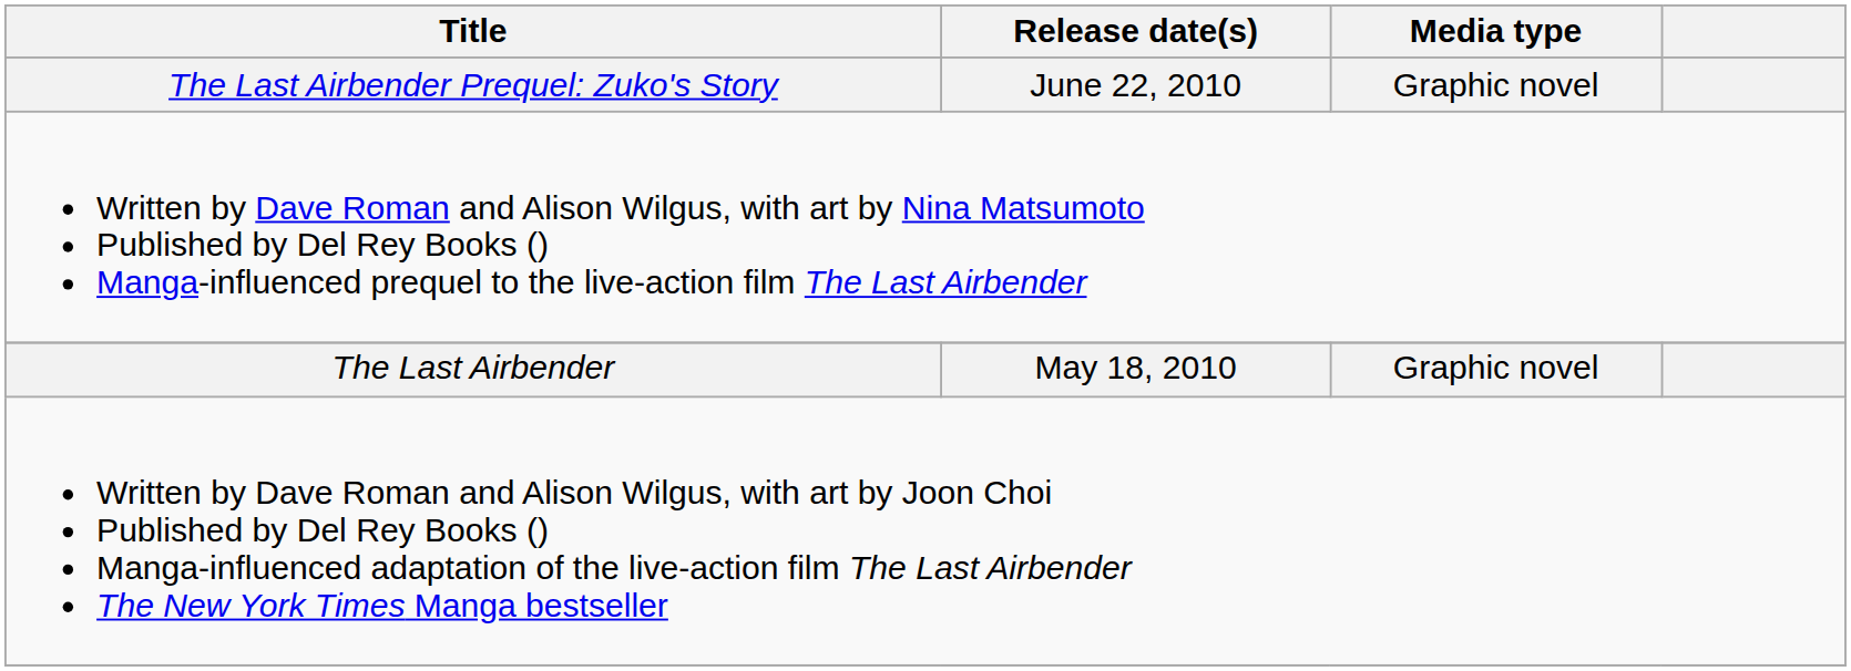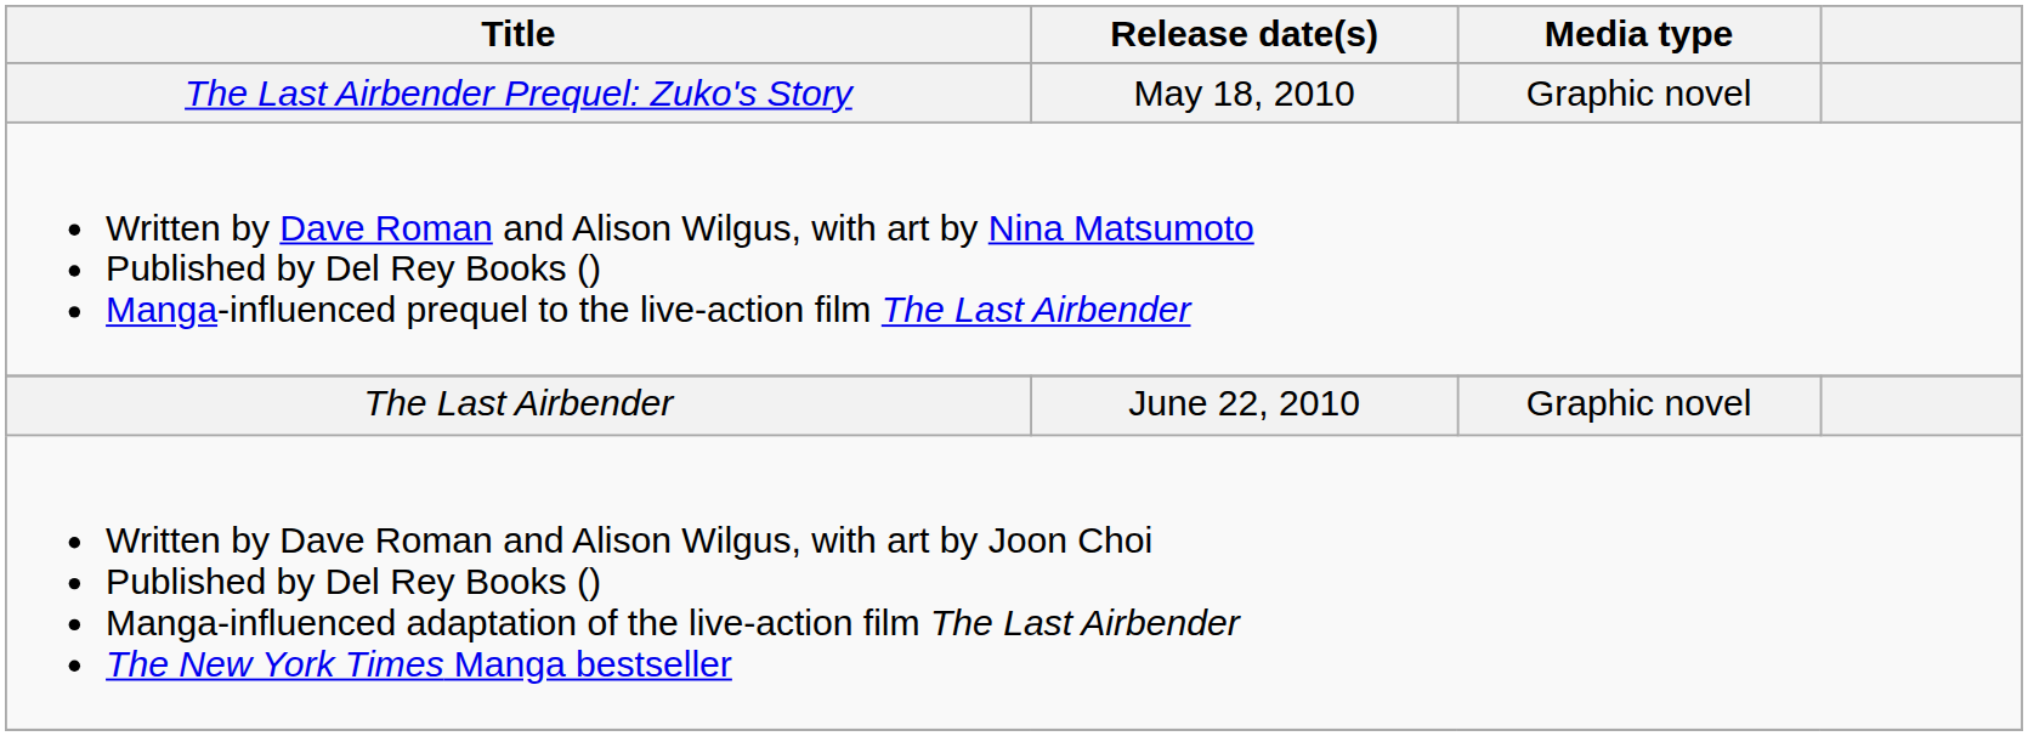The Last Airbender Prequel: Zuko's Story | Release date(s): June 22, 2010 -> May 18, 2010
The Last Airbender | Release date(s): May 18, 2010 -> June 22, 2010
